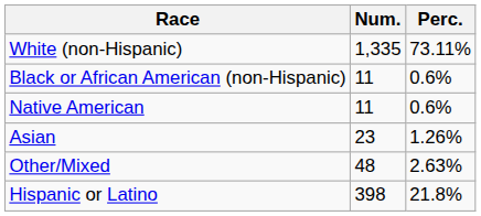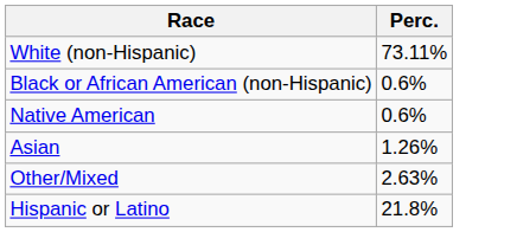- column: Num. | 1,335 | 11 | 11 | 23 | 48 | 398
